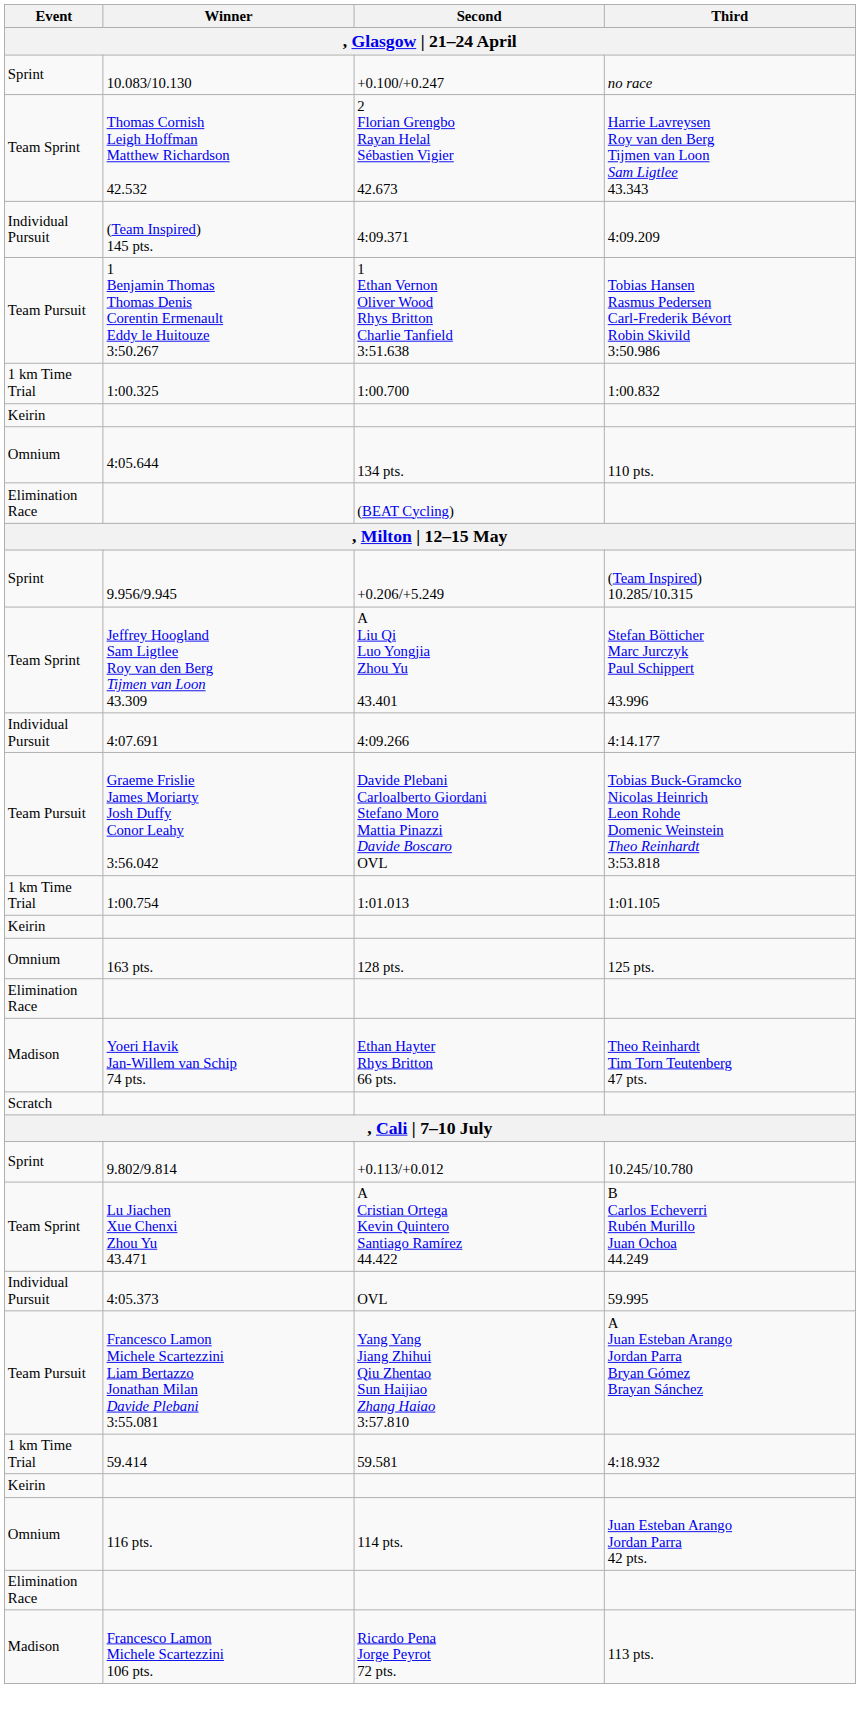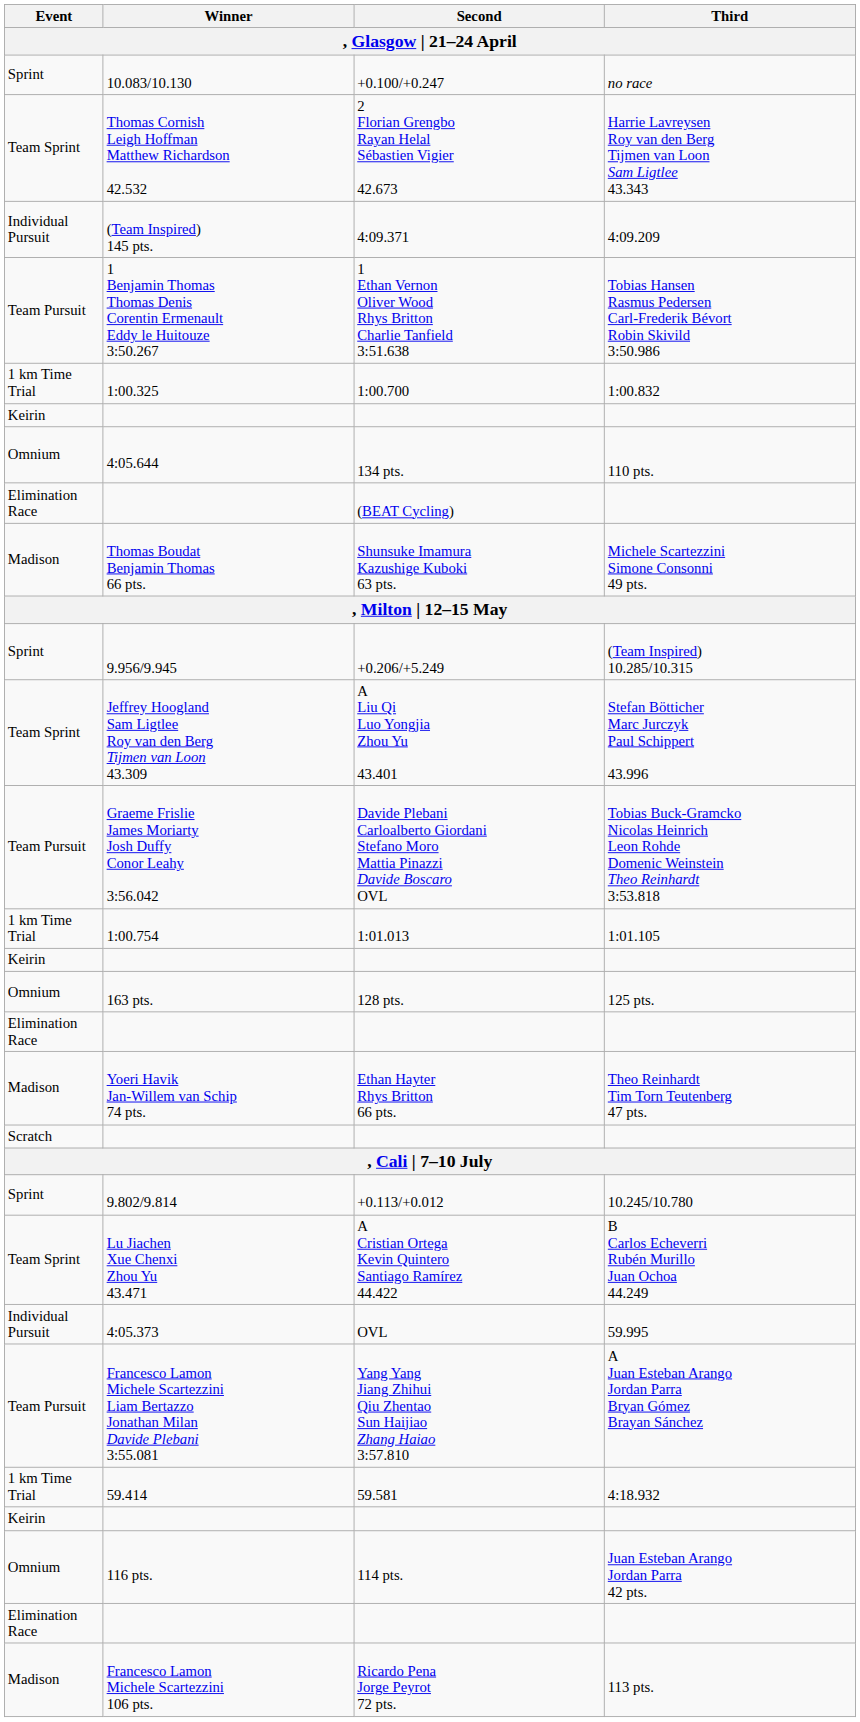+ row: Madison | Thomas Boudat Benjamin Thomas 66 pts. | Shunsuke Imamura Kazushige Kuboki 63 pts. | Michele Scartezzini Simone Consonni 49 pts.
- row: Individual Pursuit | 4:07.691 | 4:09.266 | 4:14.177
